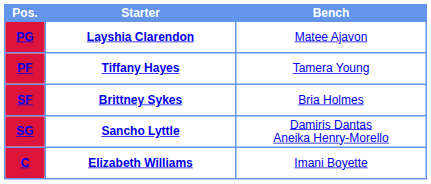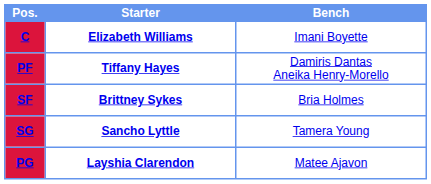rows swapped: C <-> PG
PF | Bench: Tamera Young -> Damiris Dantas Aneika Henry-Morello
SG | Bench: Damiris Dantas Aneika Henry-Morello -> Tamera Young
